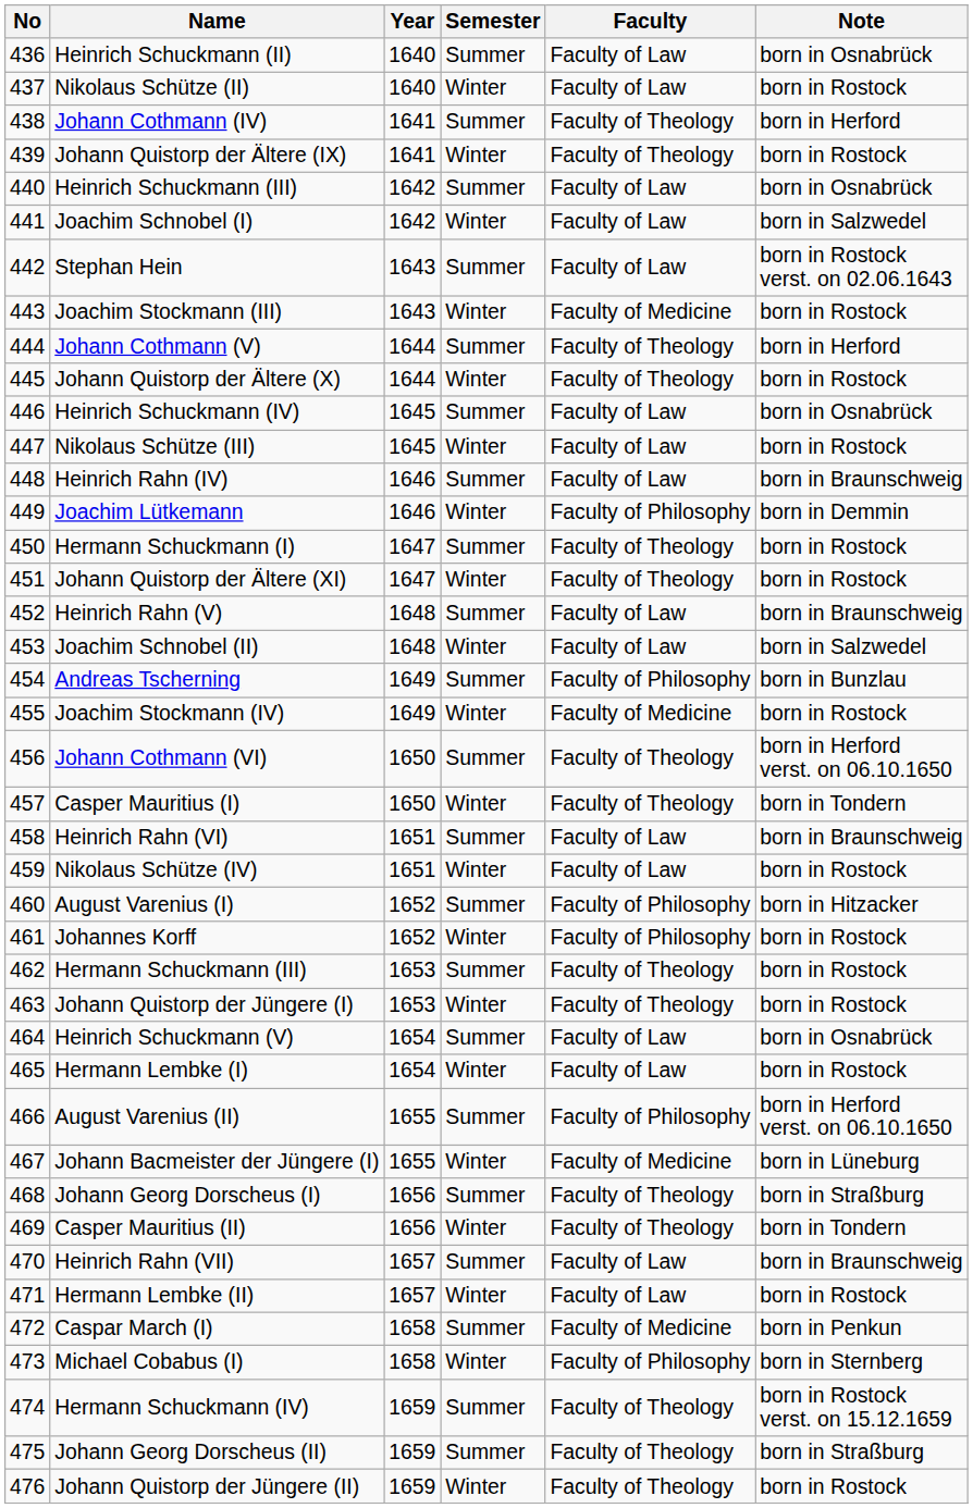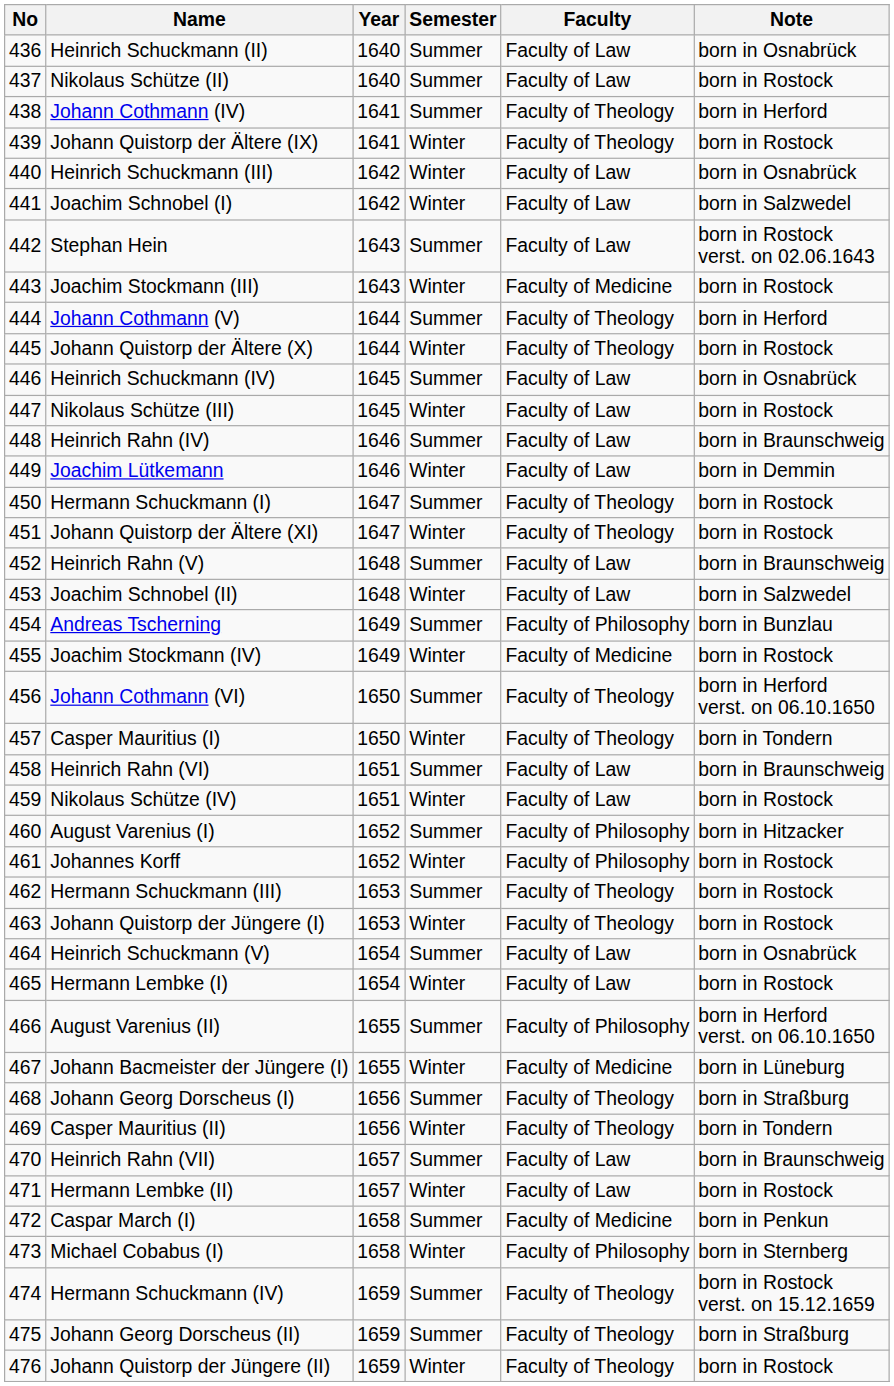Nikolaus Schütze (II) | Semester: Winter -> Summer
Heinrich Schuckmann (III) | Semester: Summer -> Winter
Joachim Lütkemann | Faculty: Faculty of Philosophy -> Faculty of Law
